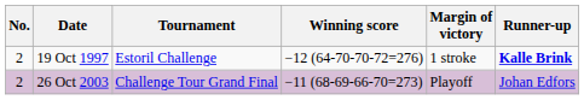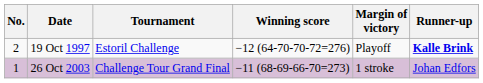19 Oct 1997 | Margin of victory: 1 stroke -> Playoff
26 Oct 2003 | No.: 2 -> 1
26 Oct 2003 | Margin of victory: Playoff -> 1 stroke
